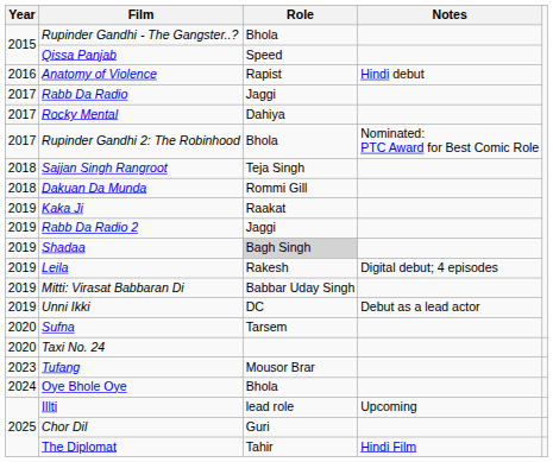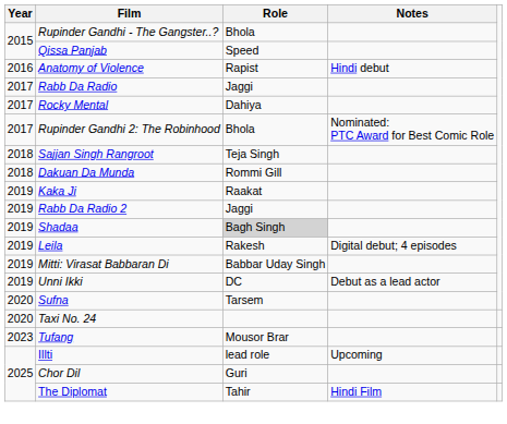- row: 2024 | Oye Bhole Oye | Bhola
